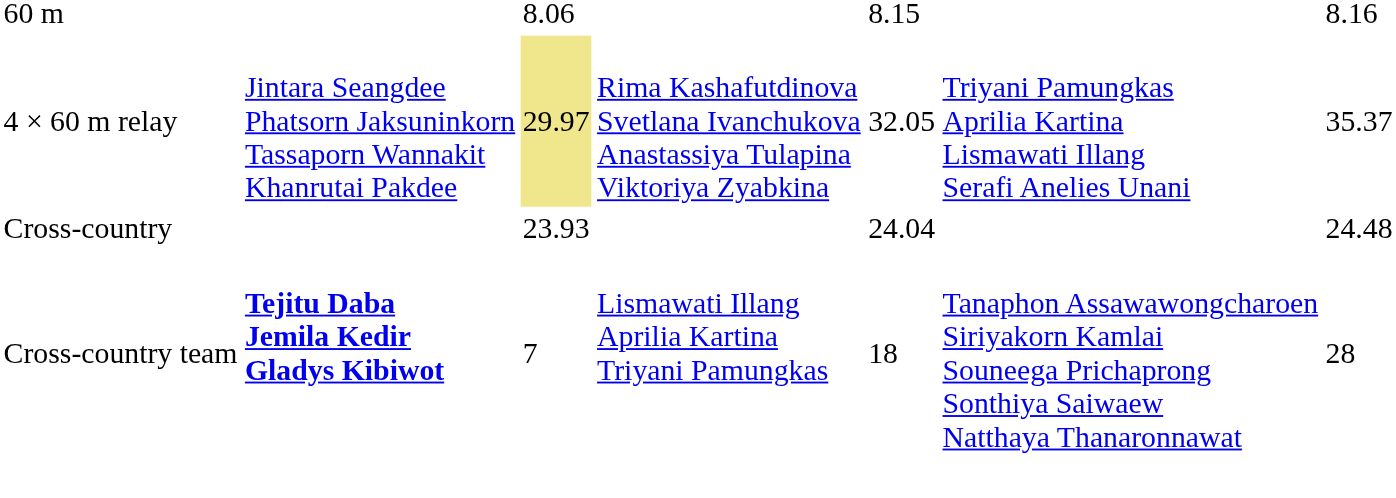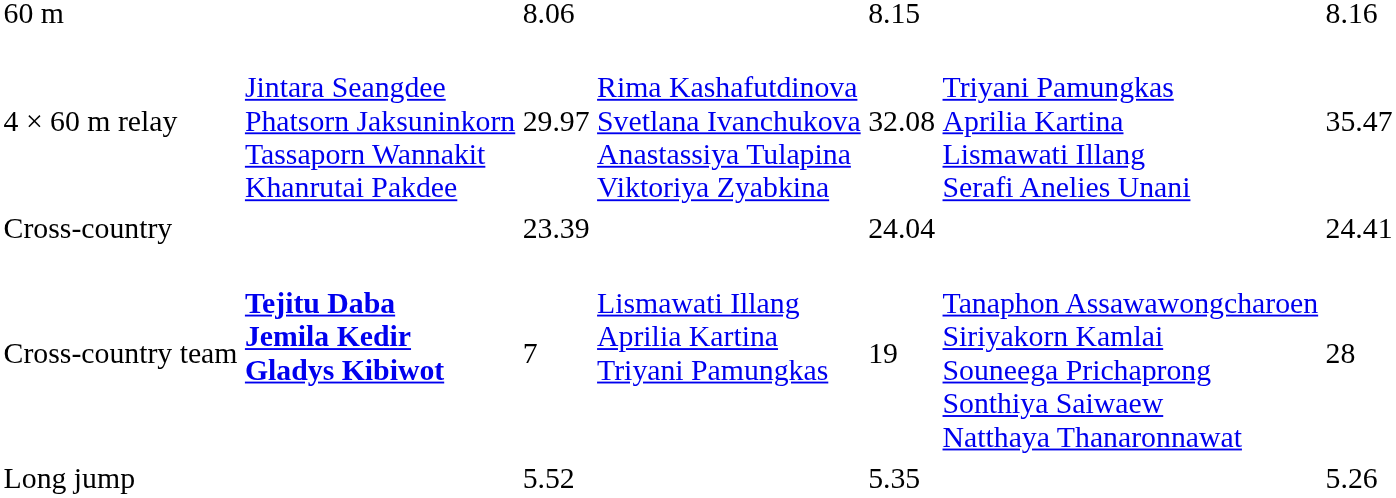4 × 60 m relay | column 3: khaki background -> no background
4 × 60 m relay | column 5: 32.05 -> 32.08
4 × 60 m relay | column 7: 35.37 -> 35.47
Cross-country | column 3: 23.93 -> 23.39
Cross-country | column 7: 24.48 -> 24.41
Cross-country team | column 5: 18 -> 19
+ row: Long jump | 5.52 | 5.35 | 5.26
